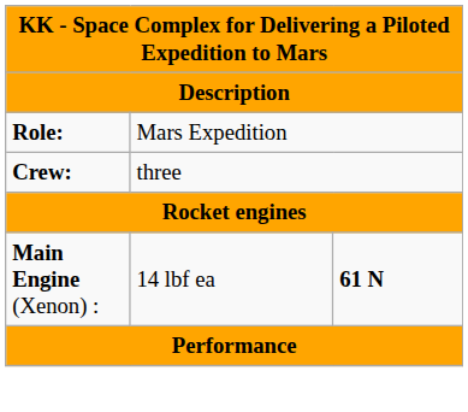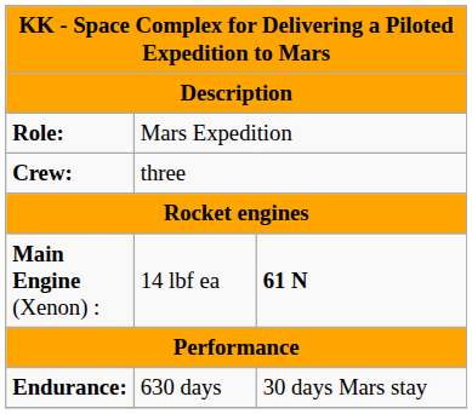+ row: Endurance: | 630 days | 30 days Mars stay
